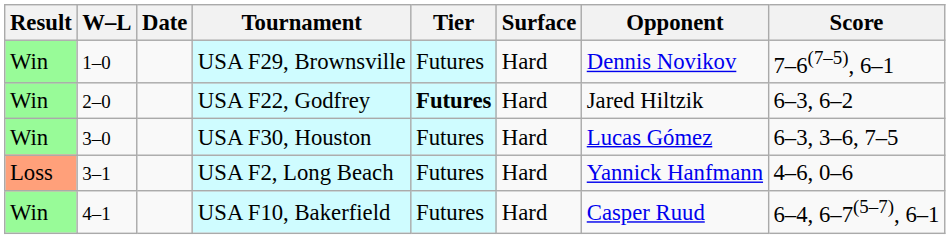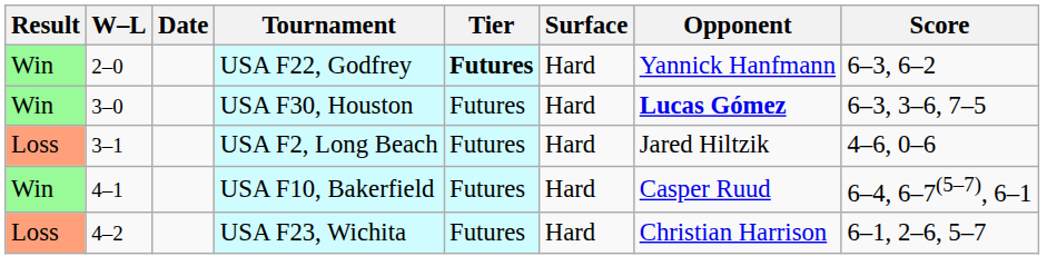- row: Win | 1–0 | USA F29, Brownsville | Futures | Hard | Dennis Novikov | 7–6(7–5), 6–1
USA F22, Godfrey | Opponent: Jared Hiltzik -> Yannick Hanfmann
USA F30, Houston | Opponent: normal -> bold
USA F2, Long Beach | Opponent: Yannick Hanfmann -> Jared Hiltzik
+ row: Loss | 4–2 | USA F23, Wichita | Futures | Hard | Christian Harrison | 6–1, 2–6, 5–7
